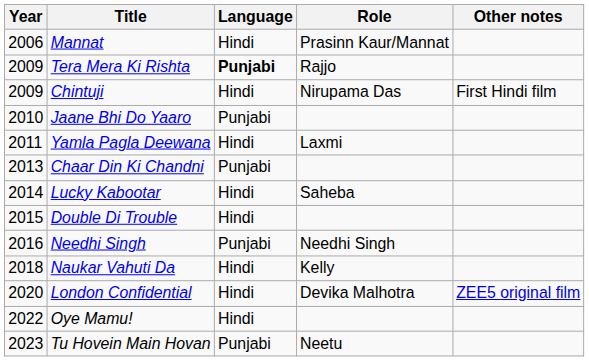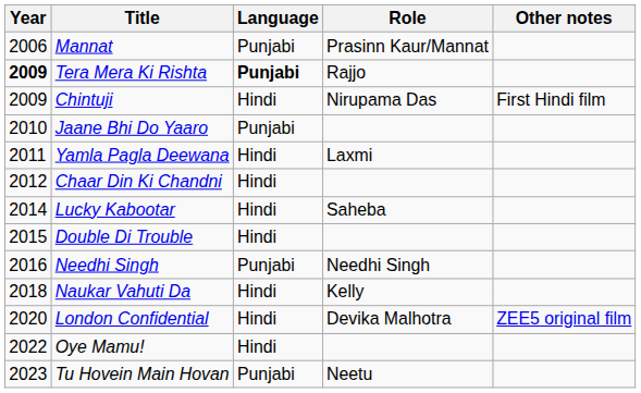Mannat | Language: Hindi -> Punjabi
Tera Mera Ki Rishta | Year: normal -> bold
Chaar Din Ki Chandni | Year: 2013 -> 2012
Chaar Din Ki Chandni | Language: Punjabi -> Hindi
